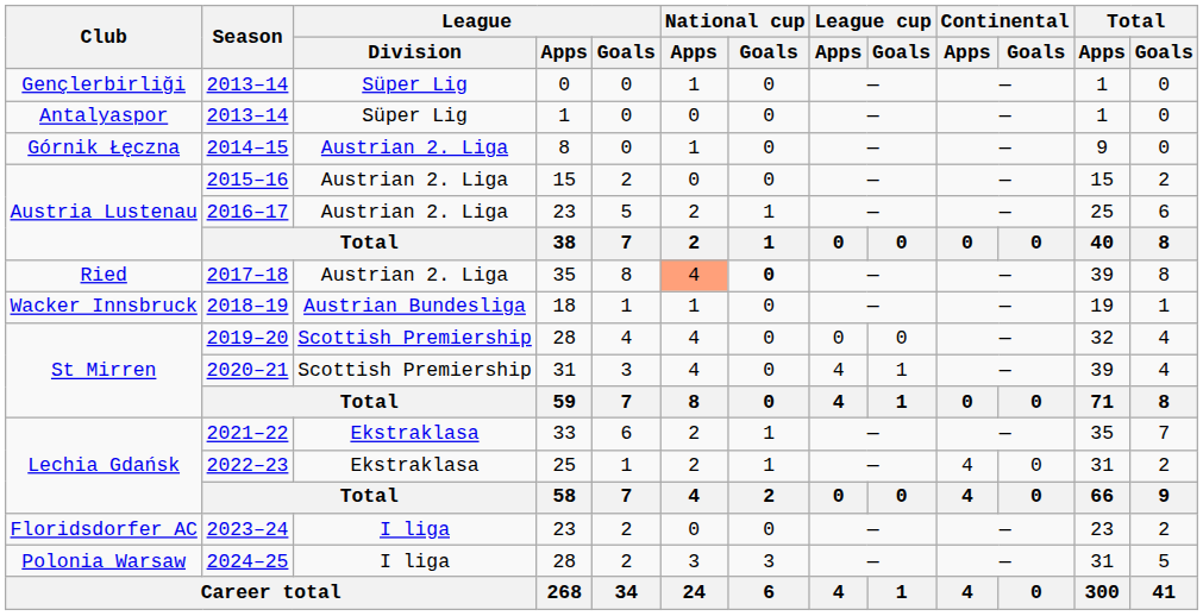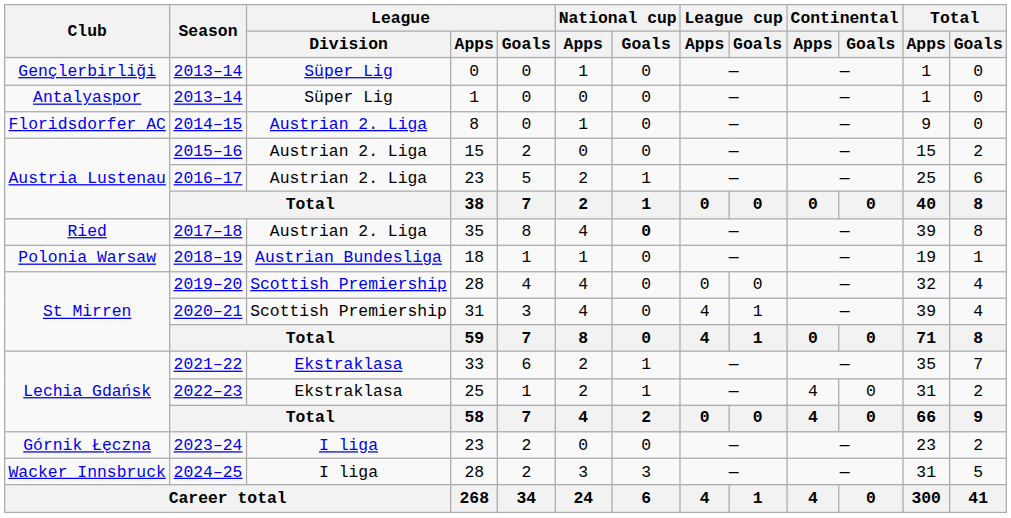2014–15 | Club: Górnik Łęczna -> Floridsdorfer AC
2017–18 | National cup / Apps: lightsalmon background -> no background
2018–19 | Club: Wacker Innsbruck -> Polonia Warsaw
2023–24 | Club: Floridsdorfer AC -> Górnik Łęczna
2024–25 | Club: Polonia Warsaw -> Wacker Innsbruck
